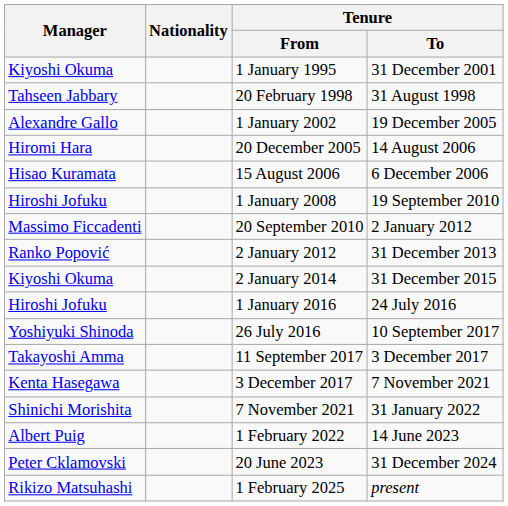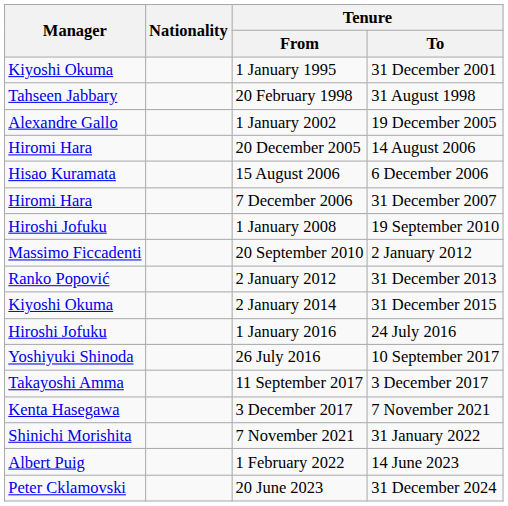+ row: Hiromi Hara | 7 December 2006 | 31 December 2007
- row: Rikizo Matsuhashi | 1 February 2025 | present
